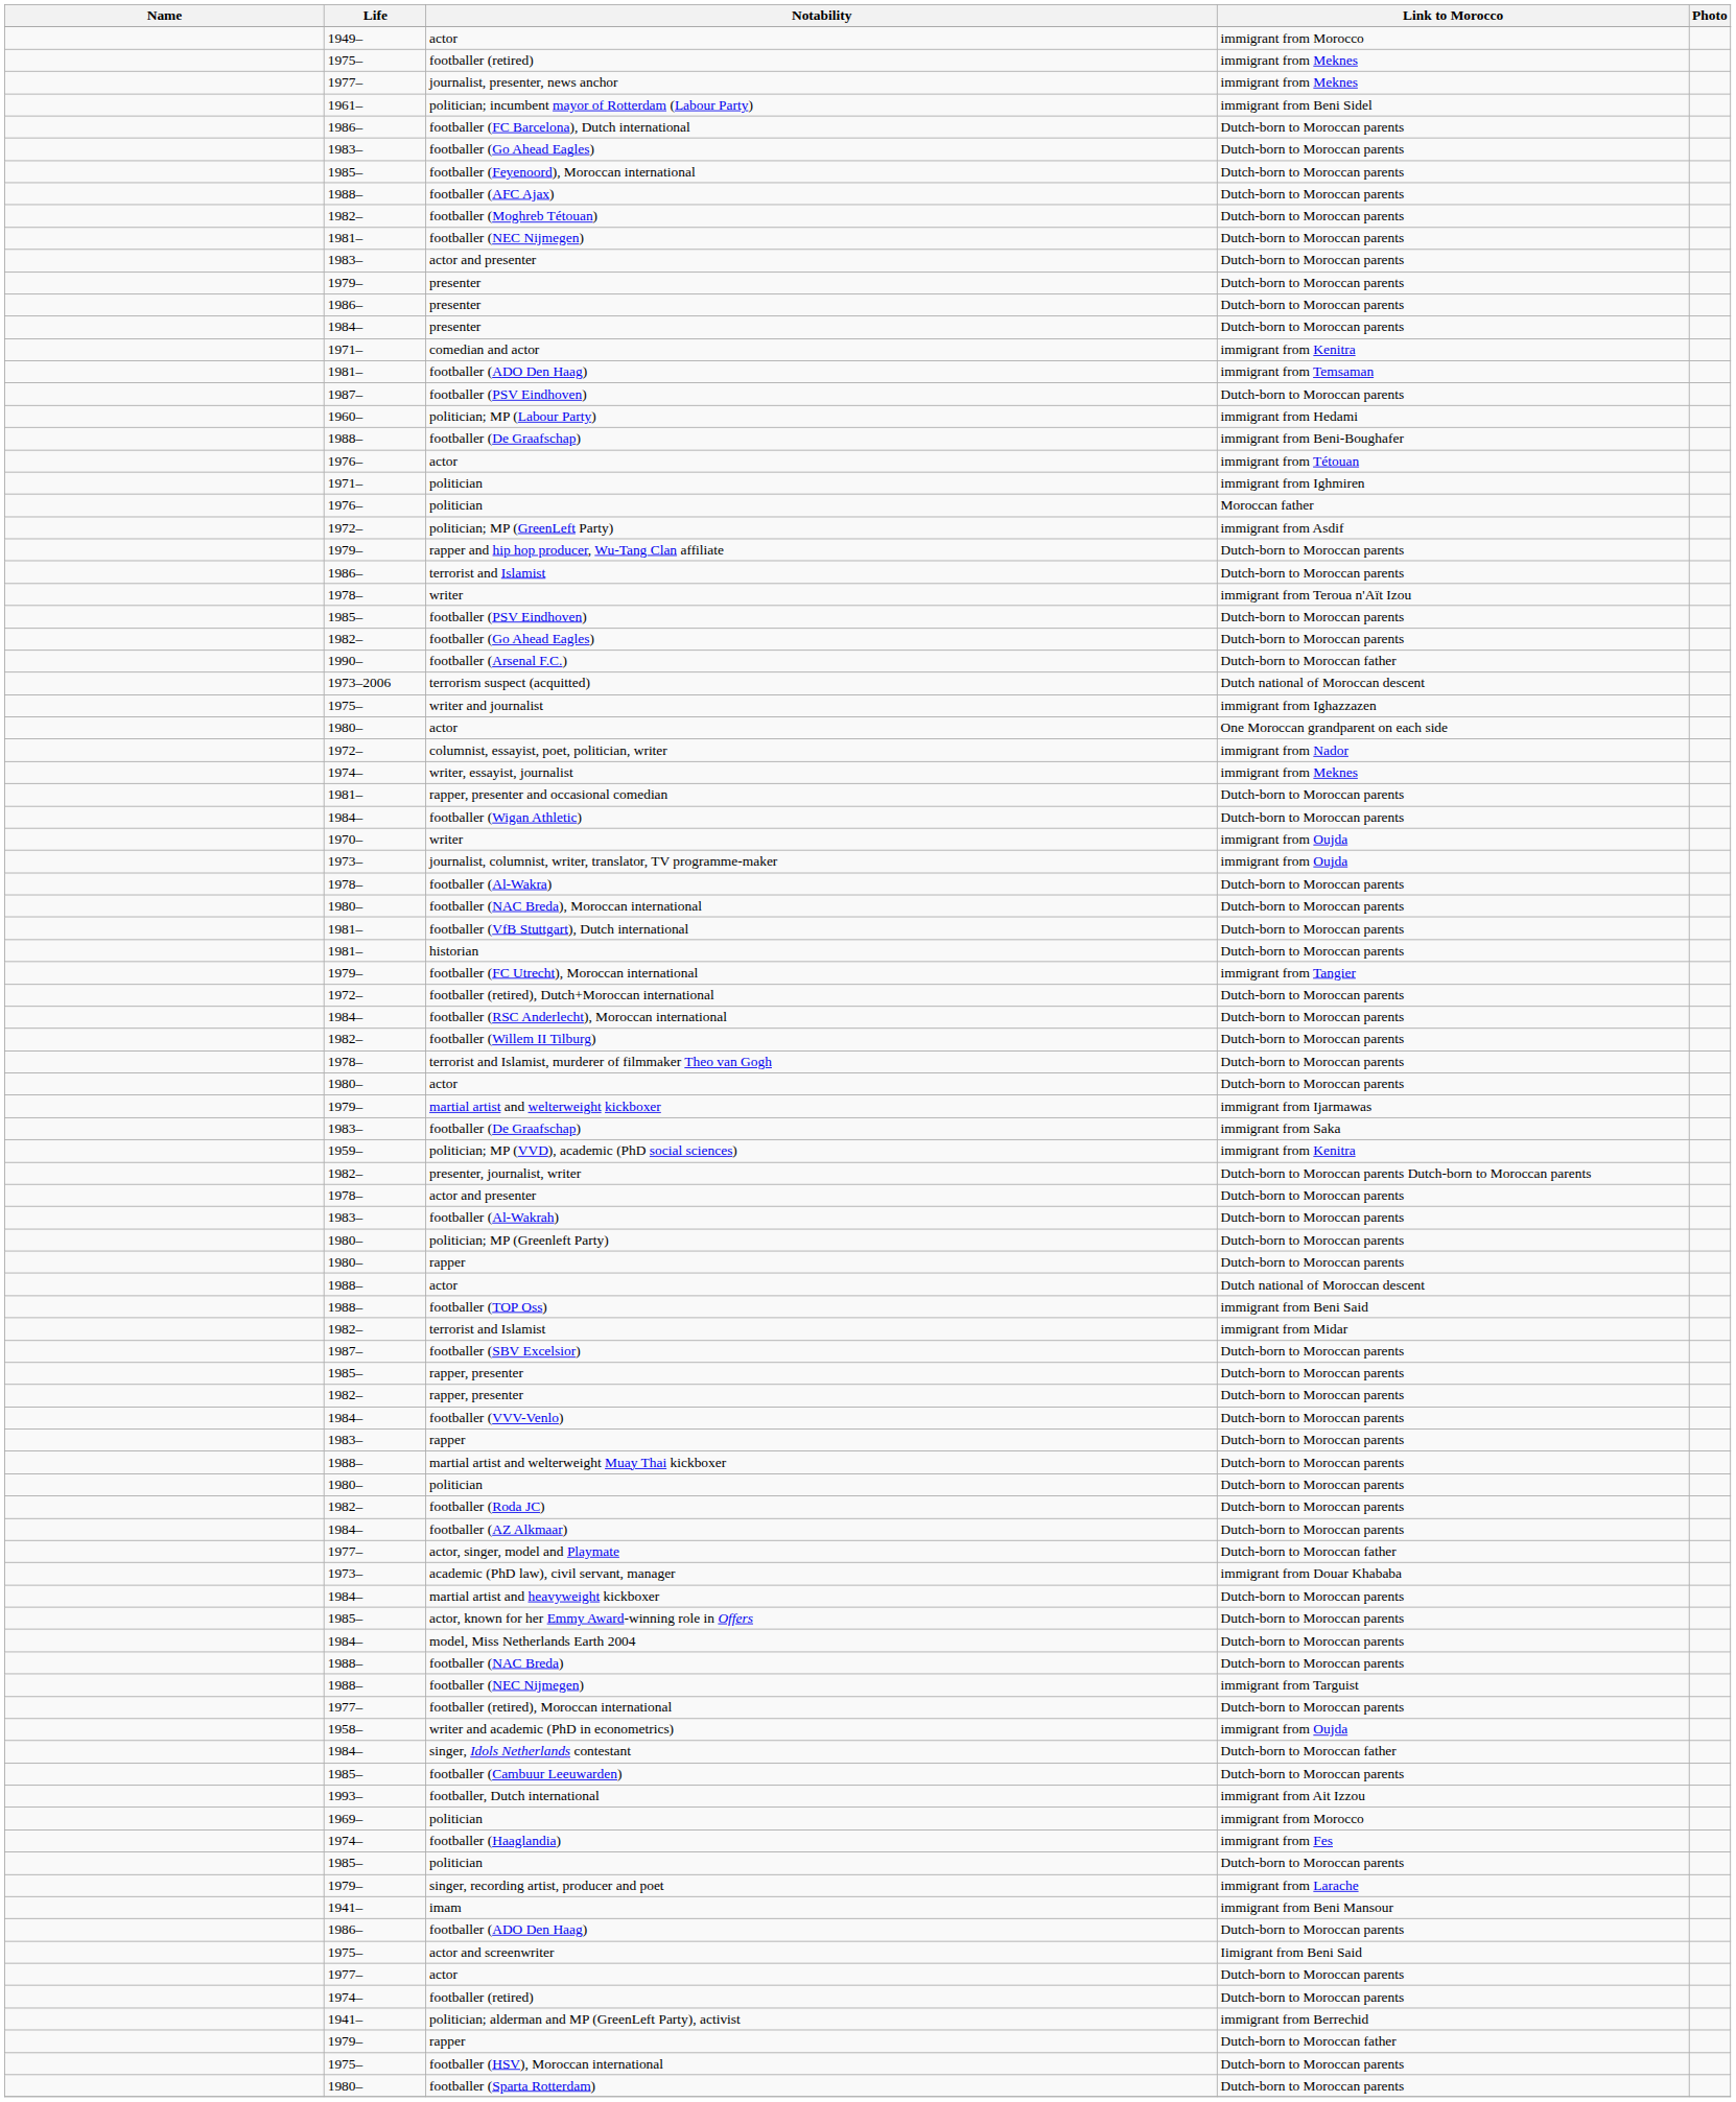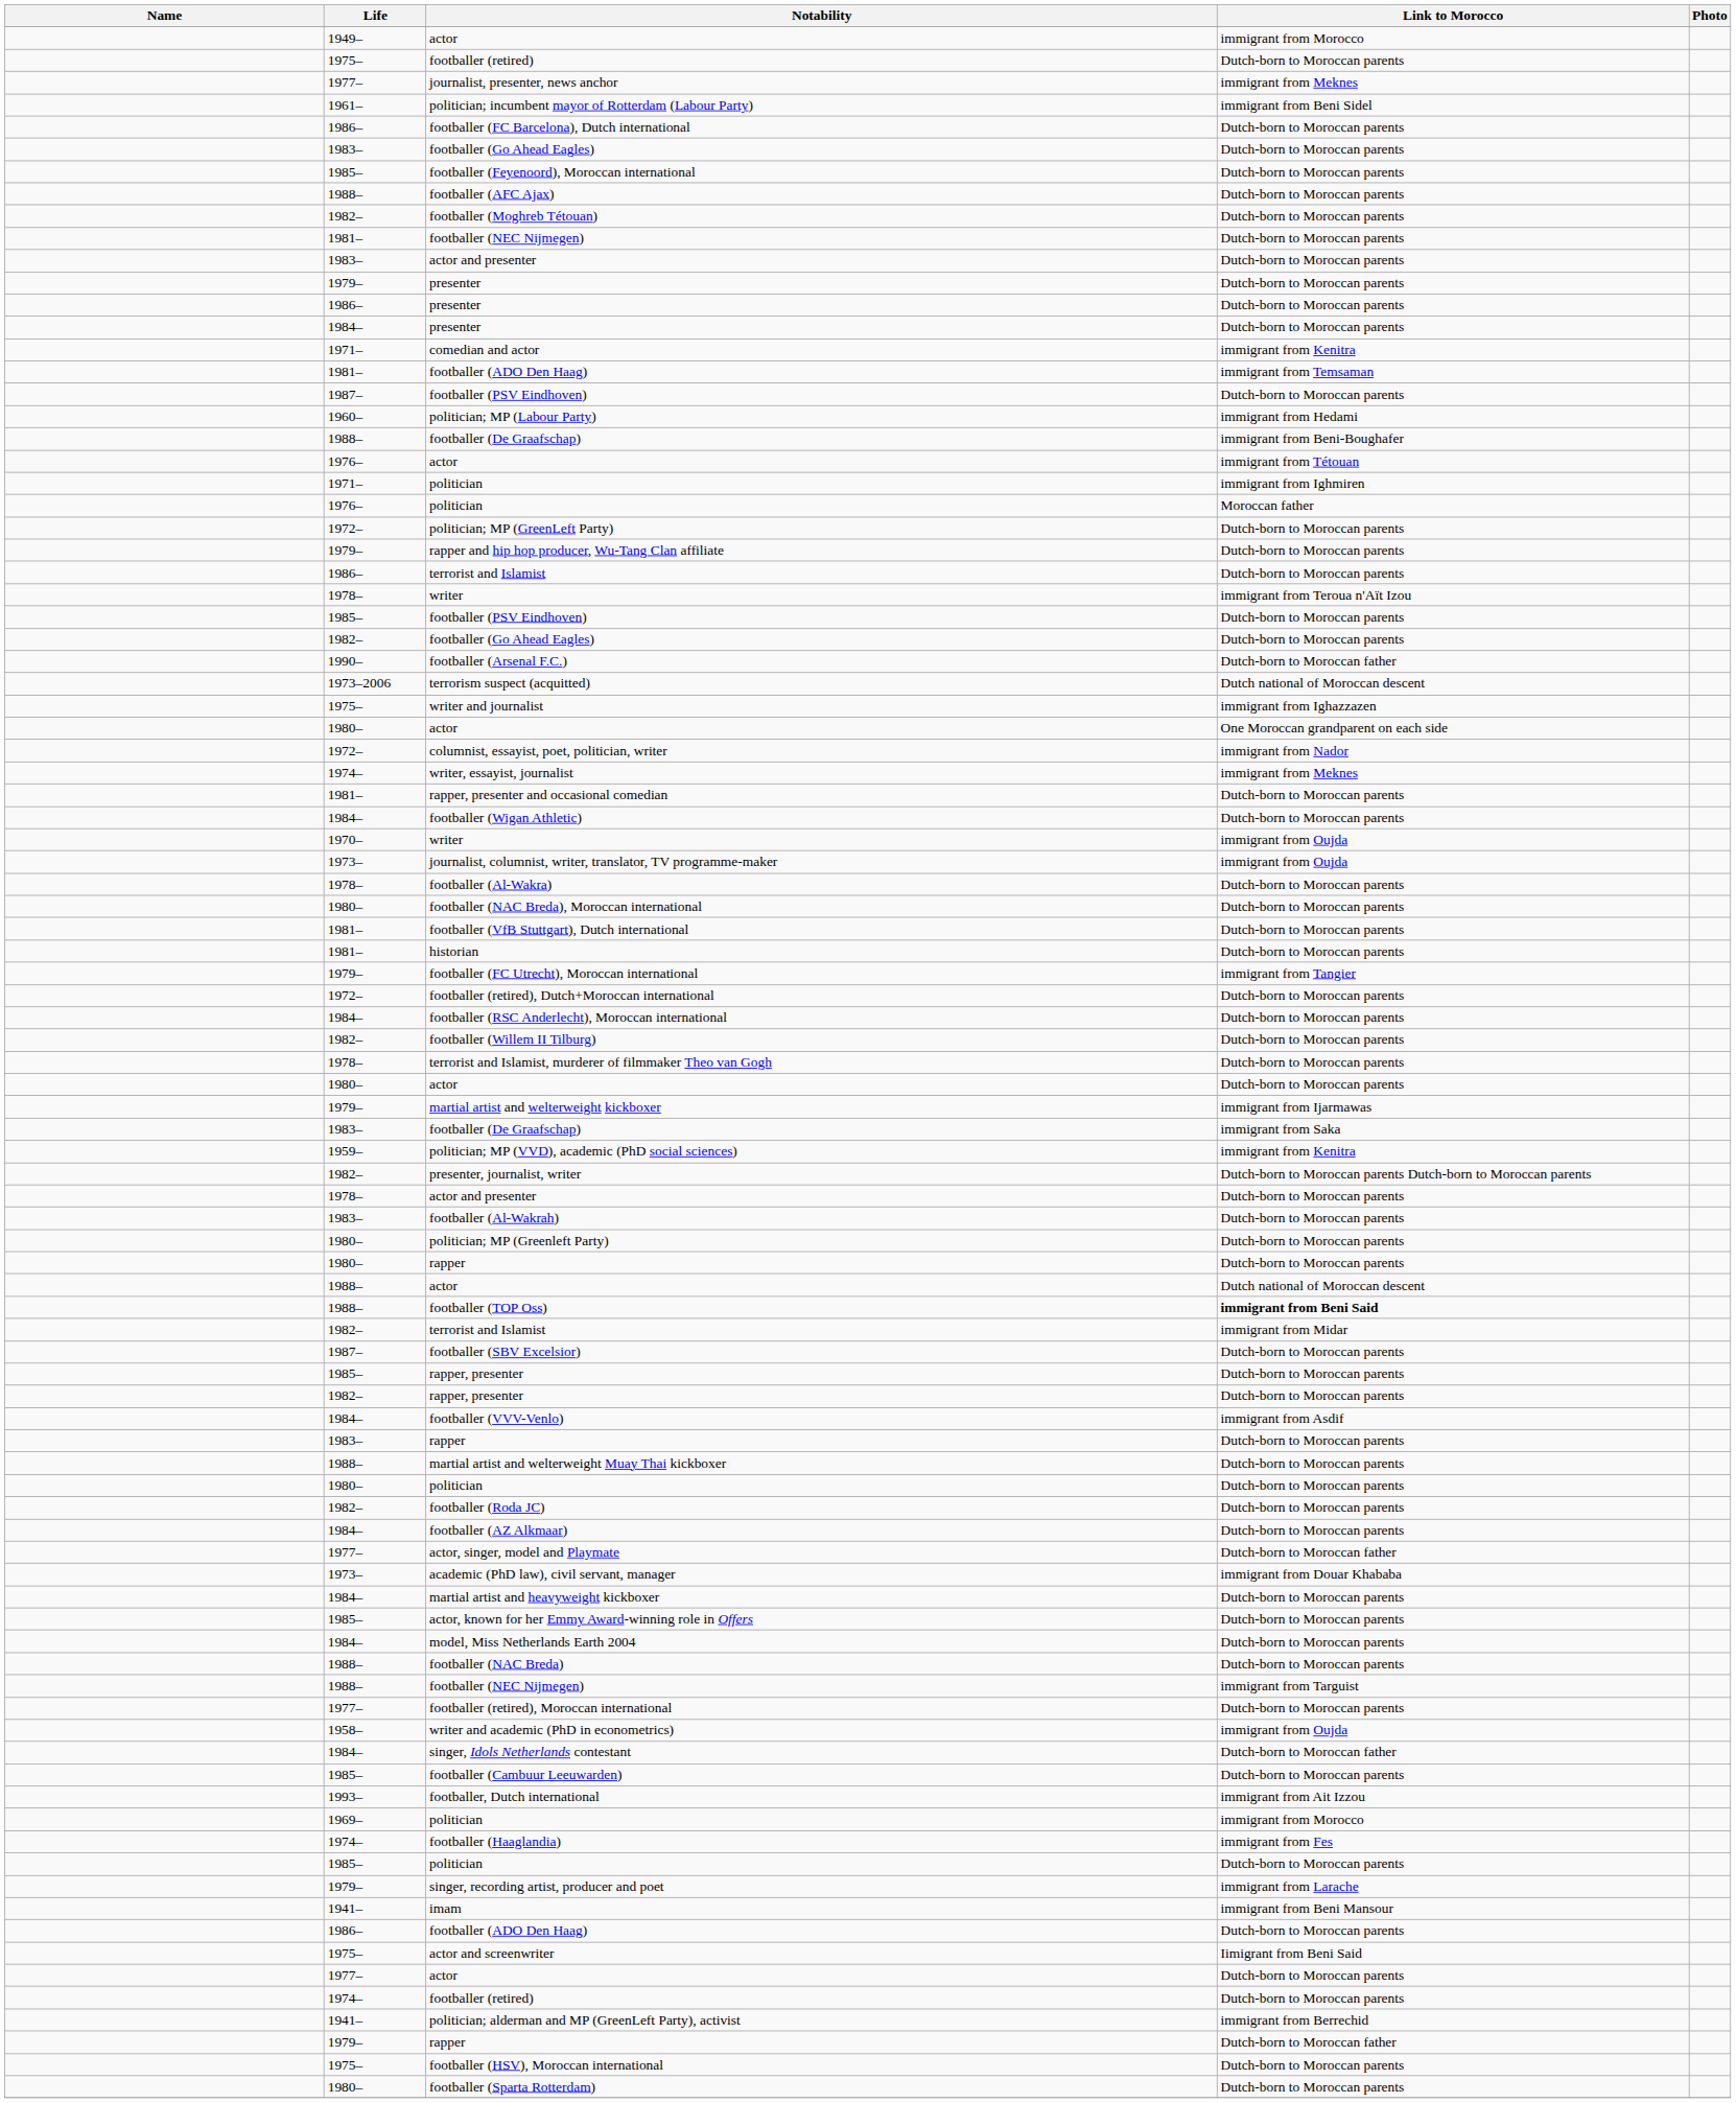1975– / footballer (retired) | Link to Morocco: immigrant from Meknes -> Dutch-born to Moroccan parents
politician; MP (GreenLeft Party) | Link to Morocco: immigrant from Asdif -> Dutch-born to Moroccan parents
footballer (TOP Oss) | Link to Morocco: normal -> bold
footballer (VVV-Venlo) | Link to Morocco: Dutch-born to Moroccan parents -> immigrant from Asdif
